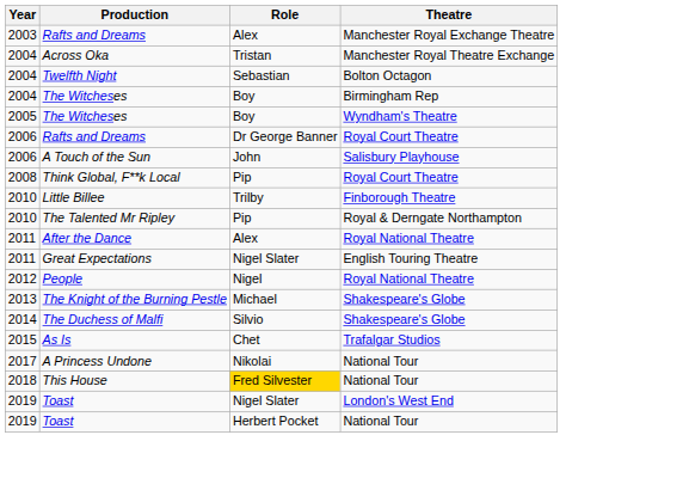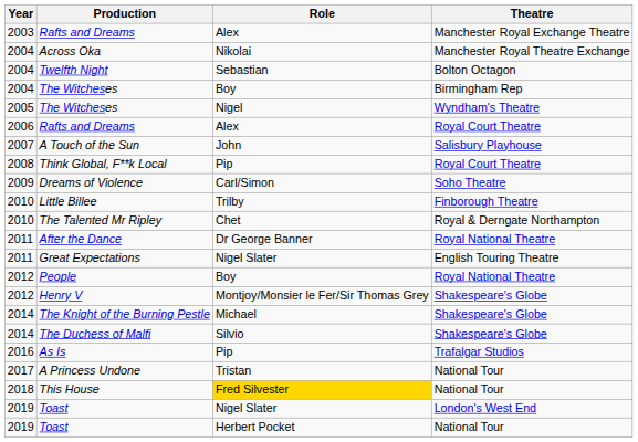Across Oka | Role: Tristan -> Nikolai
The Witcheses / Wyndham's Theatre | Role: Boy -> Nigel
Rafts and Dreams / Royal Court Theatre | Role: Dr George Banner -> Alex
A Touch of the Sun | Year: 2006 -> 2007
+ row: 2009 | Dreams of Violence | Carl/Simon | Soho Theatre
The Talented Mr Ripley | Role: Pip -> Chet
After the Dance | Role: Alex -> Dr George Banner
People | Role: Nigel -> Boy
+ row: 2012 | Henry V | Montjoy/Monsier le Fer/Sir Thomas Grey | Shakespeare's Globe
The Knight of the Burning Pestle | Year: 2013 -> 2014
As Is | Year: 2015 -> 2016
As Is | Role: Chet -> Pip
A Princess Undone | Role: Nikolai -> Tristan
